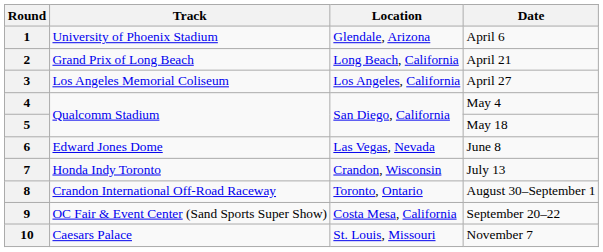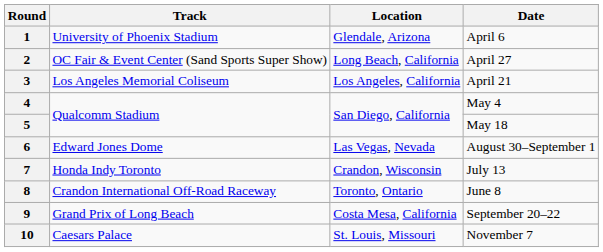2 | Track: Grand Prix of Long Beach -> OC Fair & Event Center (Sand Sports Super Show)
2 | Date: April 21 -> April 27
3 | Date: April 27 -> April 21
6 | Date: June 8 -> August 30–September 1
8 | Date: August 30–September 1 -> June 8
9 | Track: OC Fair & Event Center (Sand Sports Super Show) -> Grand Prix of Long Beach
